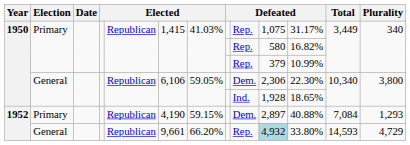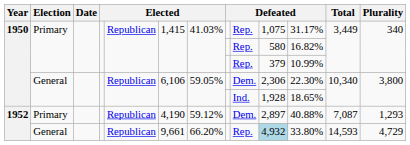1952 / Primary | column 7: 59.15% -> 59.12%
1952 / Primary | Total: 7,084 -> 7,087
